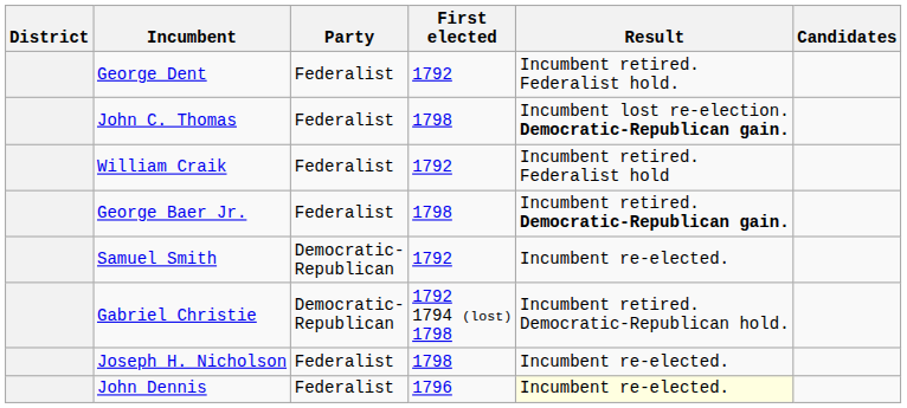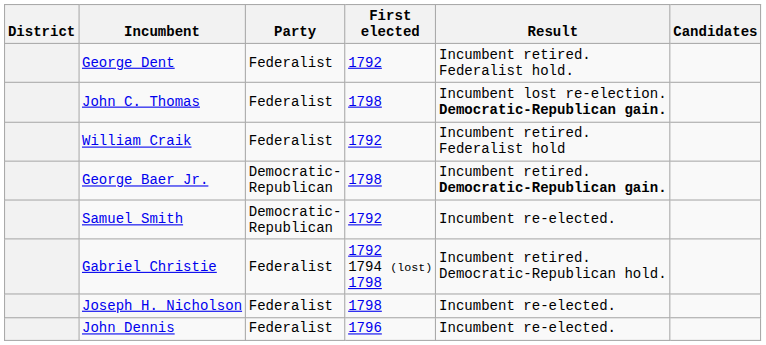George Baer Jr. | Party: Federalist -> Democratic- Republican
Gabriel Christie | Party: Democratic- Republican -> Federalist
John Dennis | Result: lightyellow background -> no background
